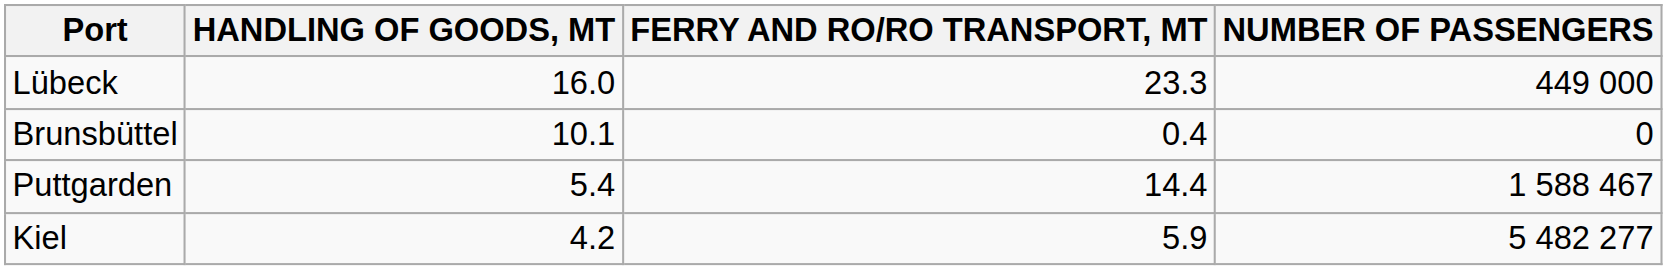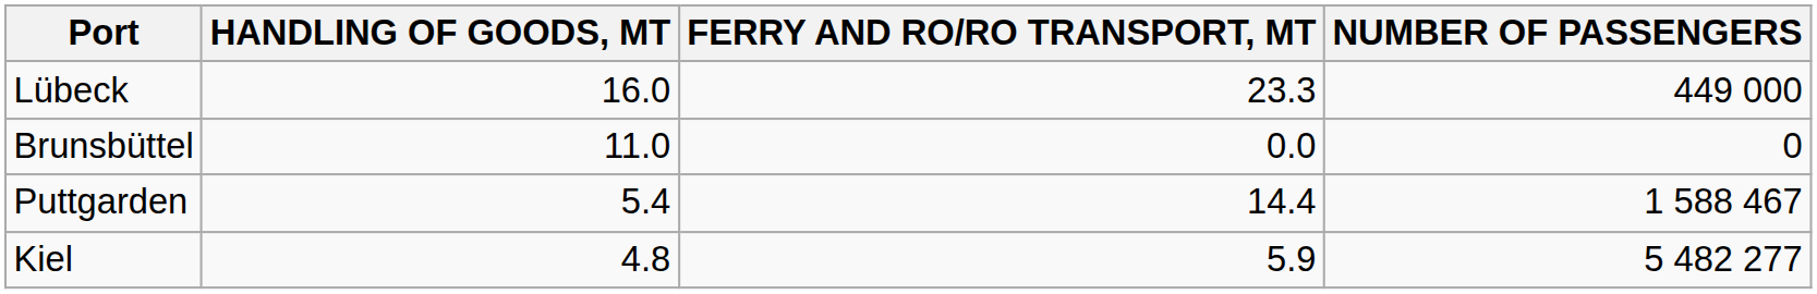Brunsbüttel | HANDLING OF GOODS, MT: 10.1 -> 11.0
Brunsbüttel | FERRY AND RO/RO TRANSPORT, MT: 0.4 -> 0.0
Kiel | HANDLING OF GOODS, MT: 4.2 -> 4.8
